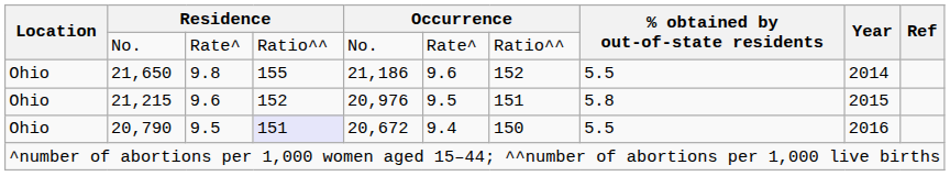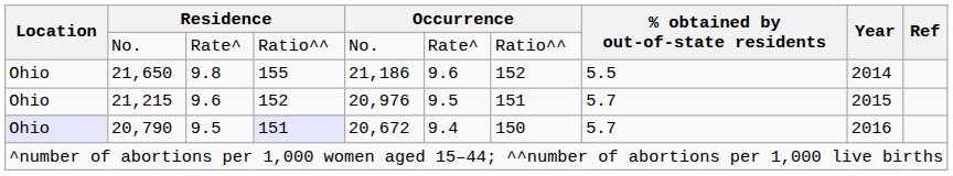21,215 | % obtained by out-of-state residents: 5.8 -> 5.7
20,790 | Location: no background -> lavender background
20,790 | % obtained by out-of-state residents: 5.5 -> 5.7
